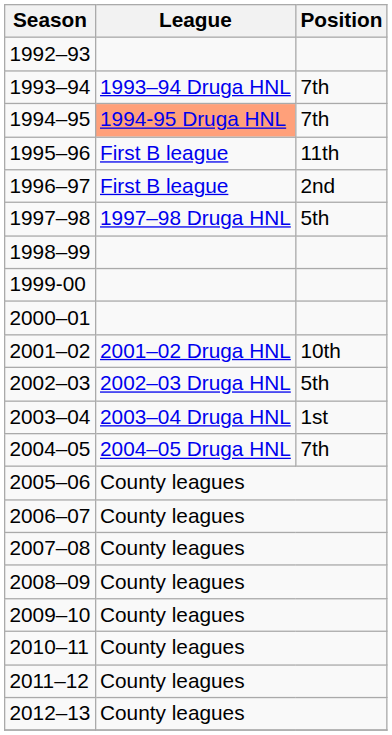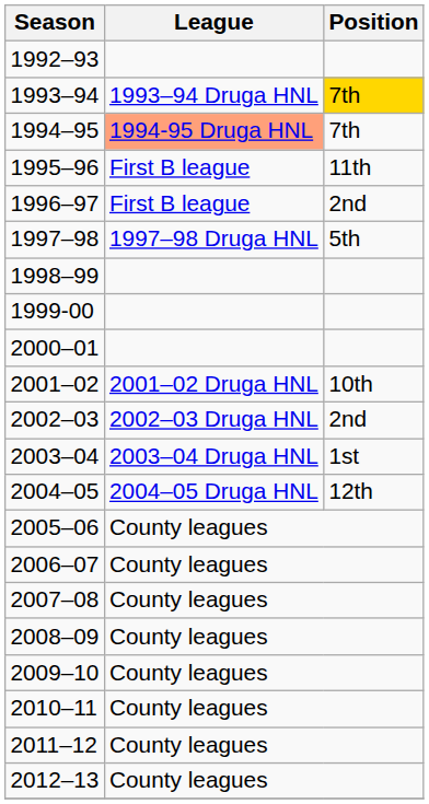1993–94 | Position: no background -> gold background
2002–03 | Position: 5th -> 2nd
2004–05 | Position: 7th -> 12th
